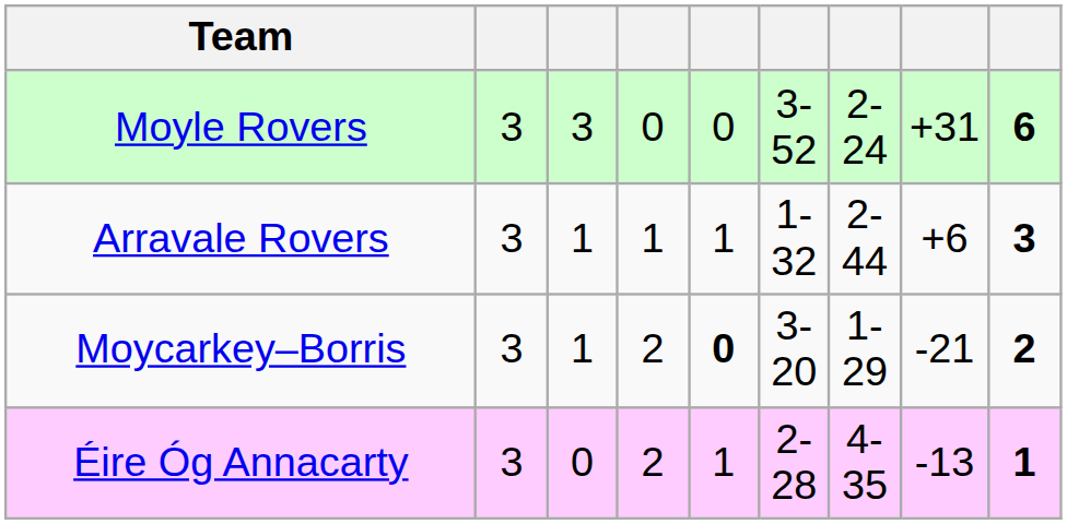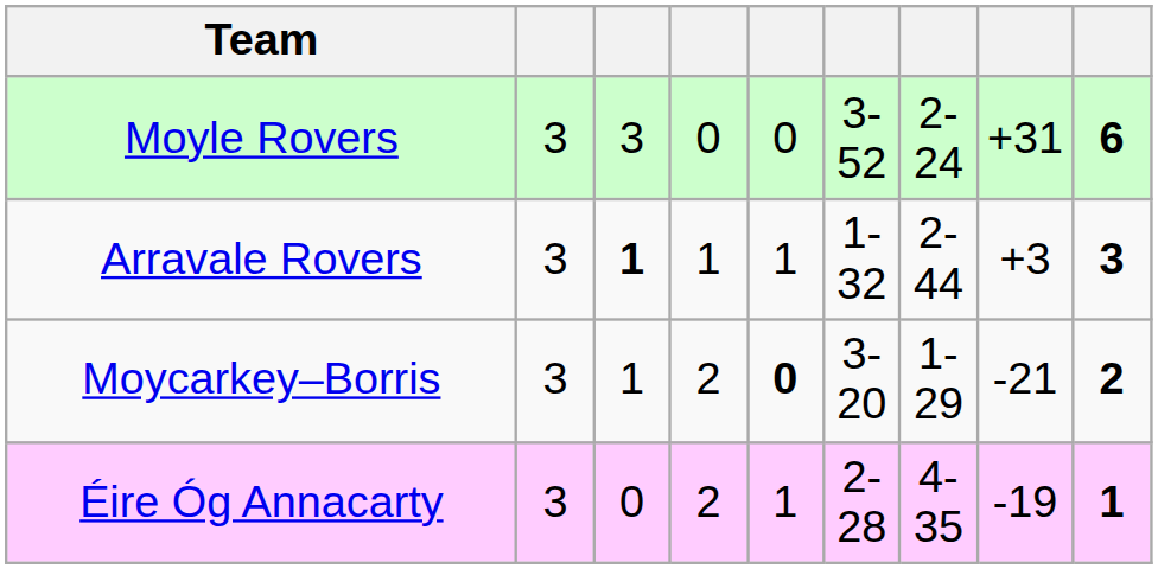Arravale Rovers | column 3: normal -> bold
Arravale Rovers | column 8: +6 -> +3
Éire Óg Annacarty | column 8: -13 -> -19
